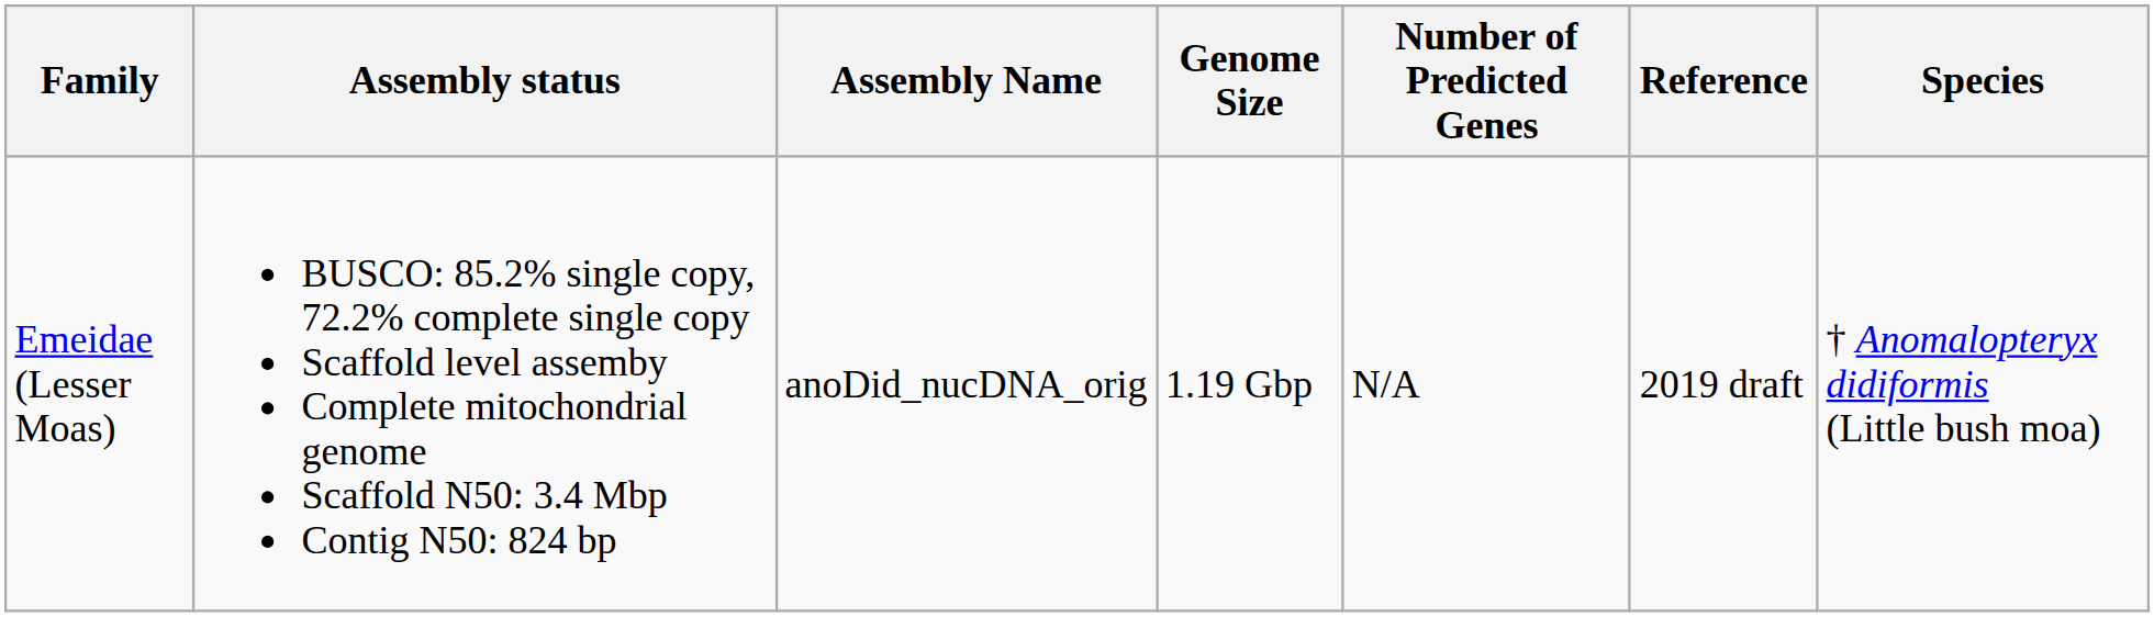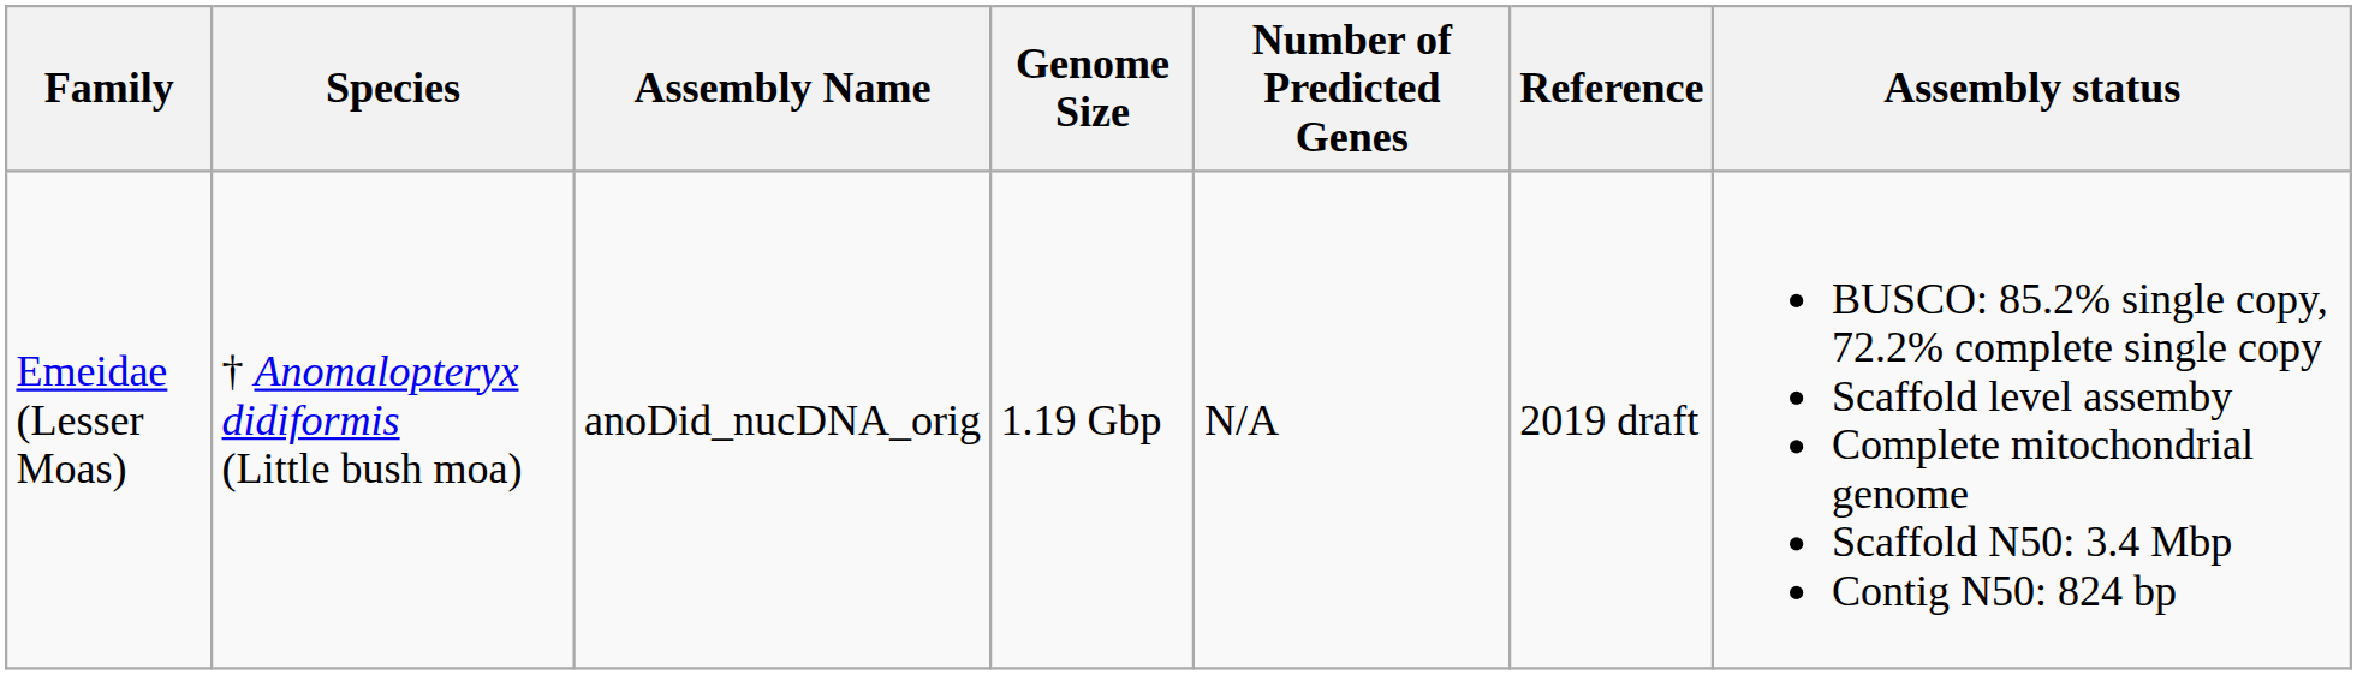columns swapped: Species <-> Assembly status
